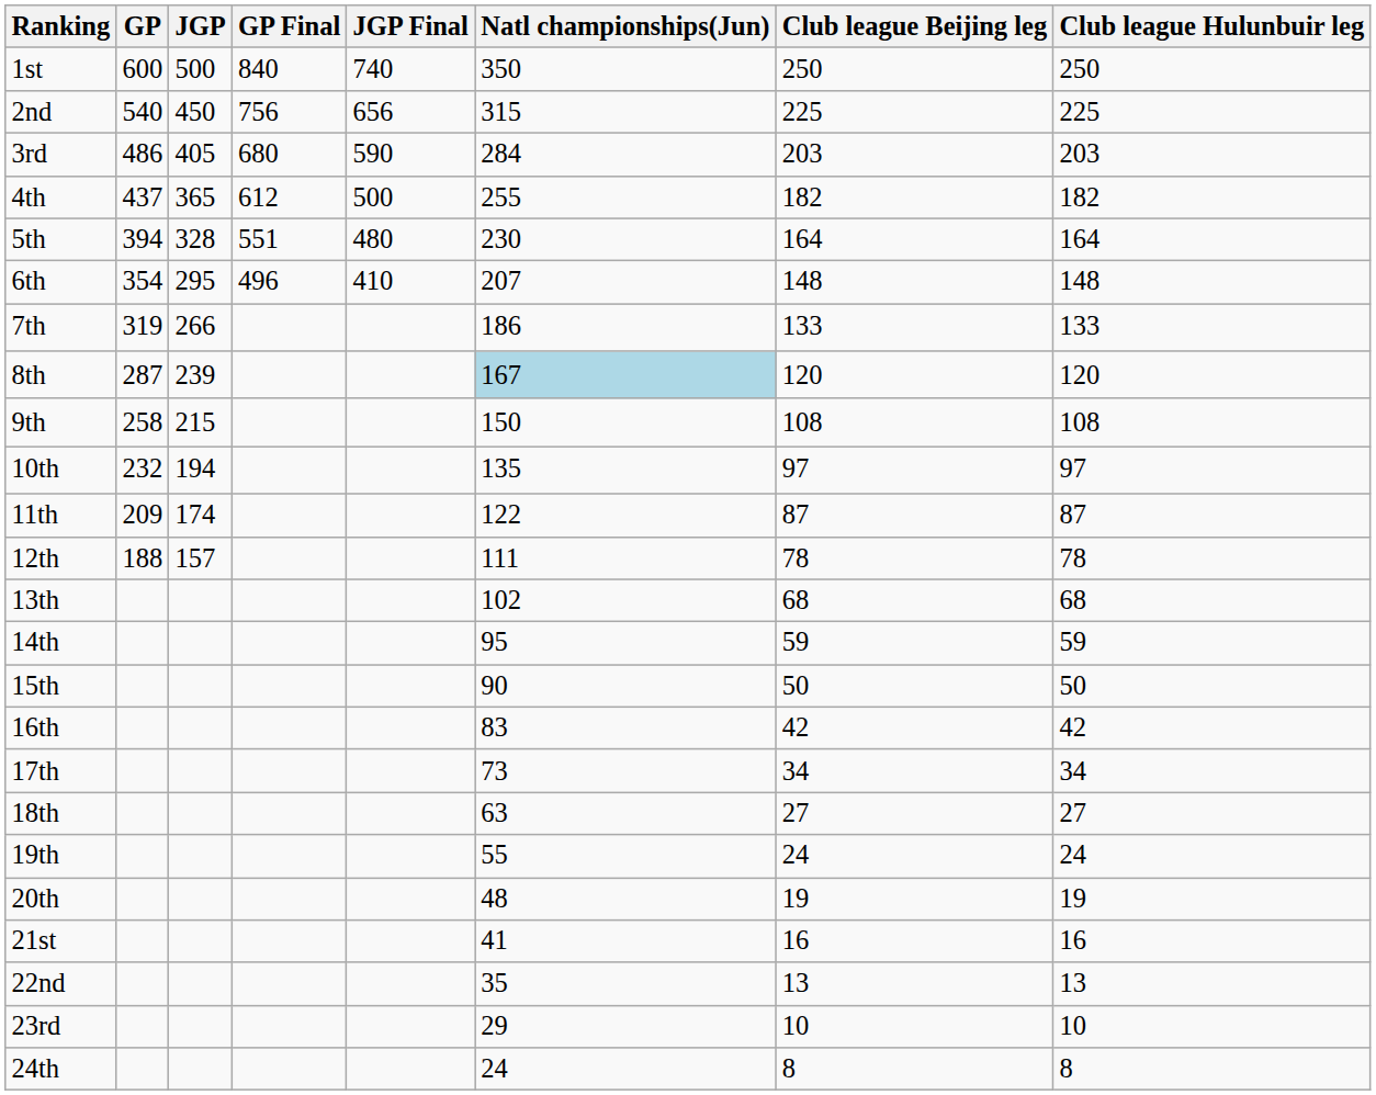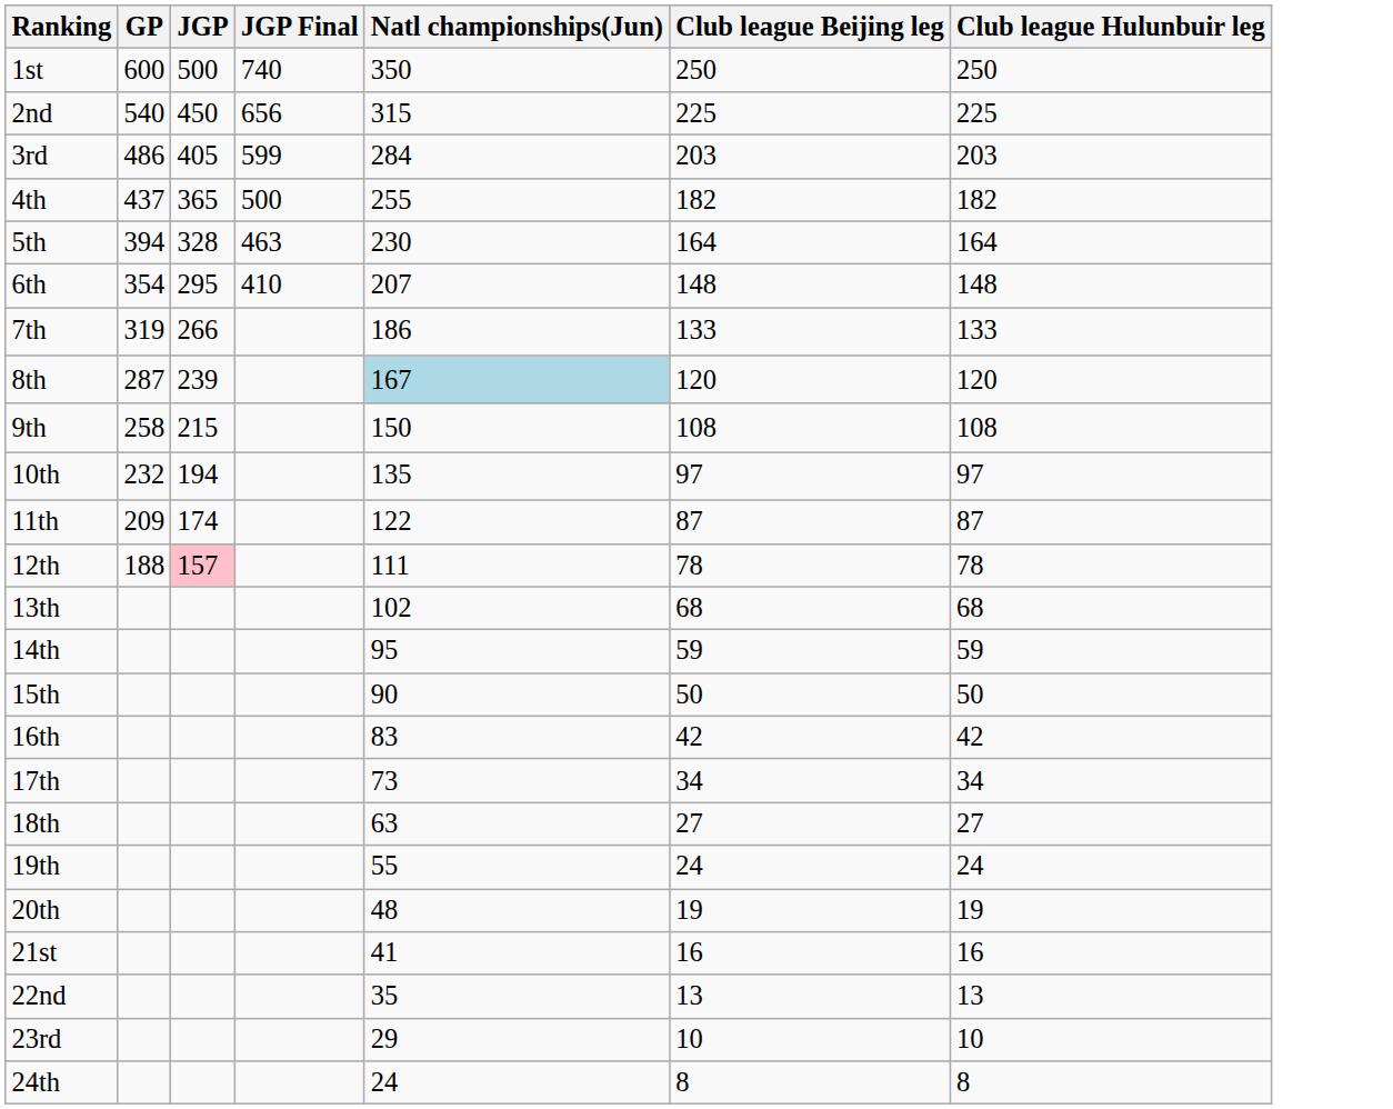- column: GP Final | 840 | 756 | 680 | 612 | 551 | 496
3rd | JGP Final: 590 -> 599
5th | JGP Final: 480 -> 463
12th | JGP: no background -> pink background
